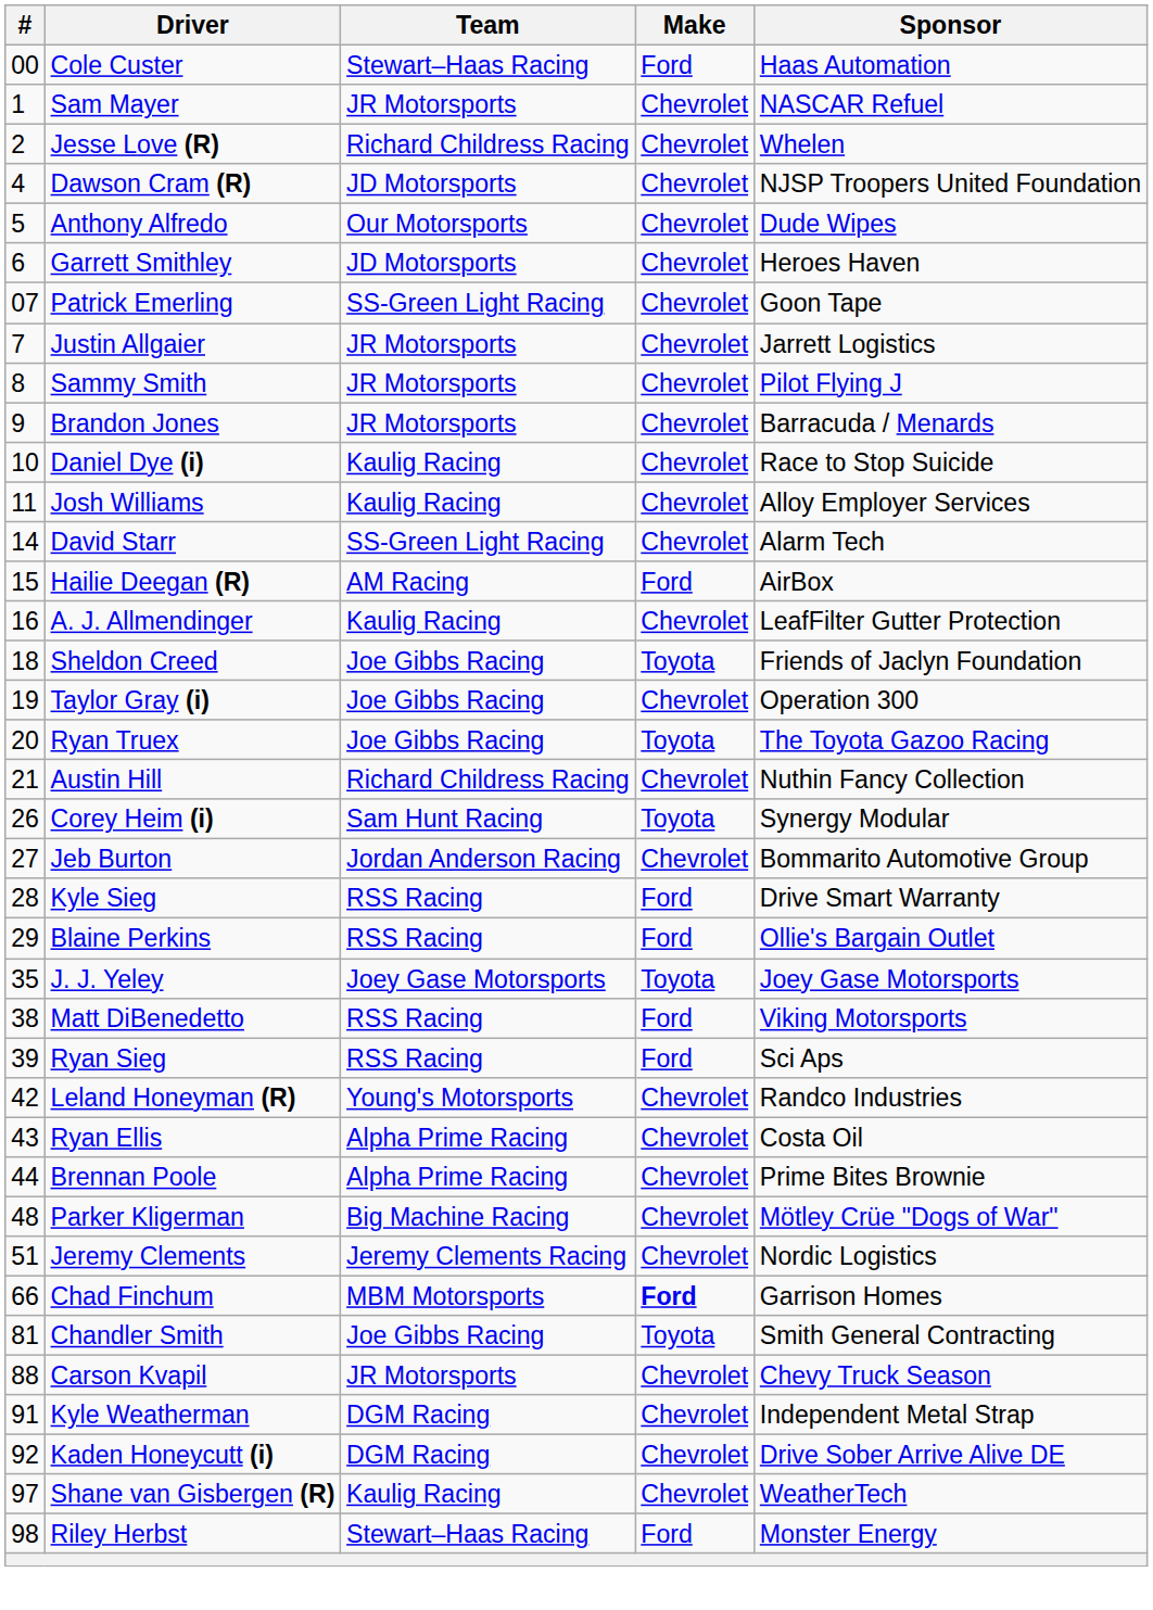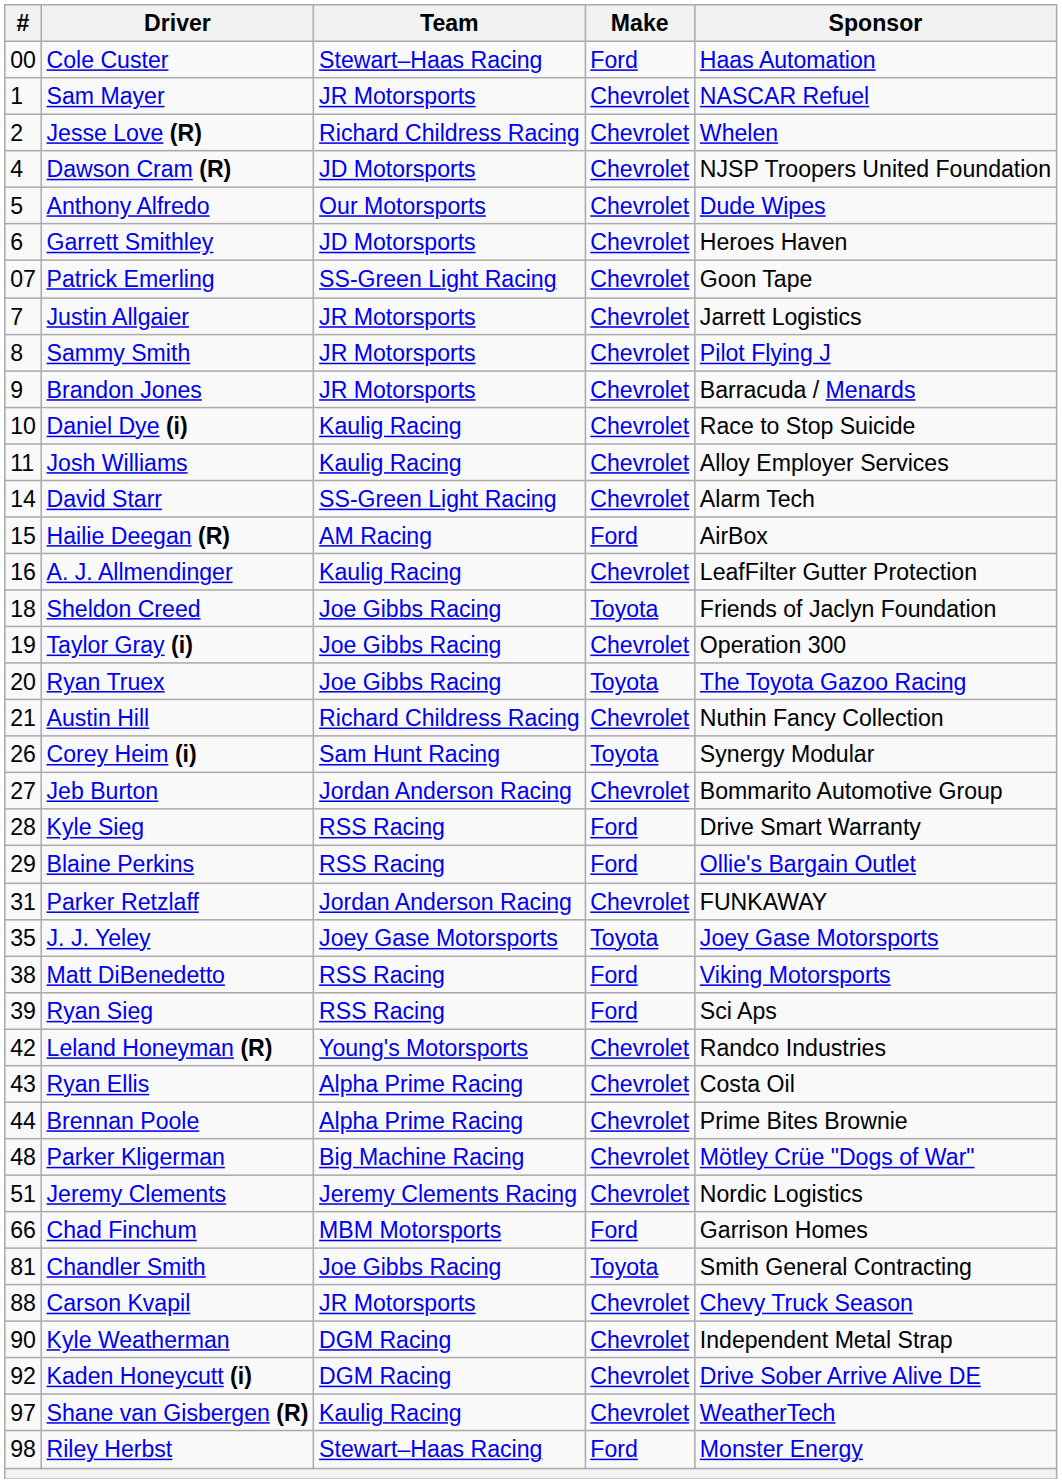+ row: 31 | Parker Retzlaff | Jordan Anderson Racing | Chevrolet | FUNKAWAY
Chad Finchum | Make: bold -> normal
Kyle Weatherman | #: 91 -> 90
